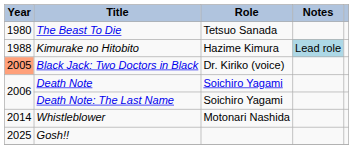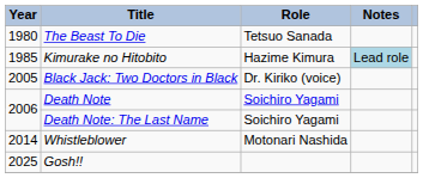Kimurake no Hitobito | Year: 1988 -> 1985
Black Jack: Two Doctors in Black | Year: lightsalmon background -> no background
